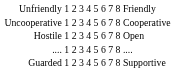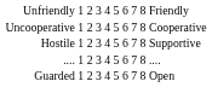Hostile | column 3: Open -> Supportive
Guarded | column 3: Supportive -> Open
